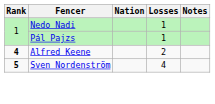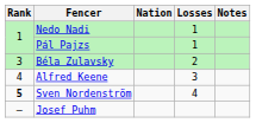+ row: 3 | Béla Zulavsky | 2
Alfred Keene | Rank: bold -> normal
Alfred Keene | Losses: 2 -> 3
+ row: — | Josef Puhm
